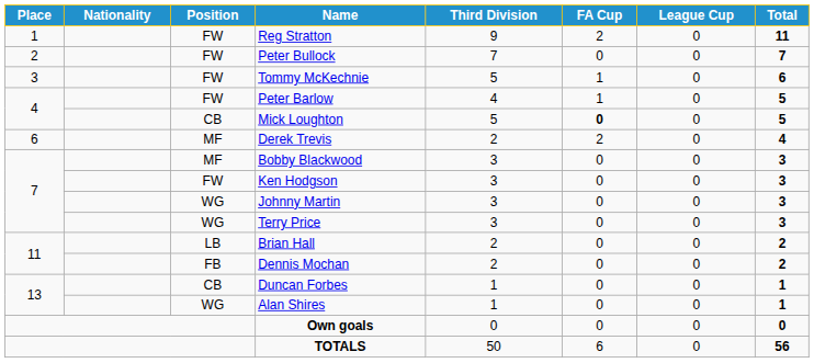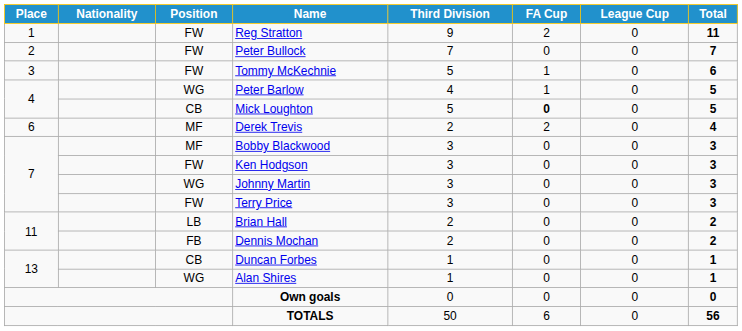Peter Barlow | Position: FW -> WG
Terry Price | Position: WG -> FW
